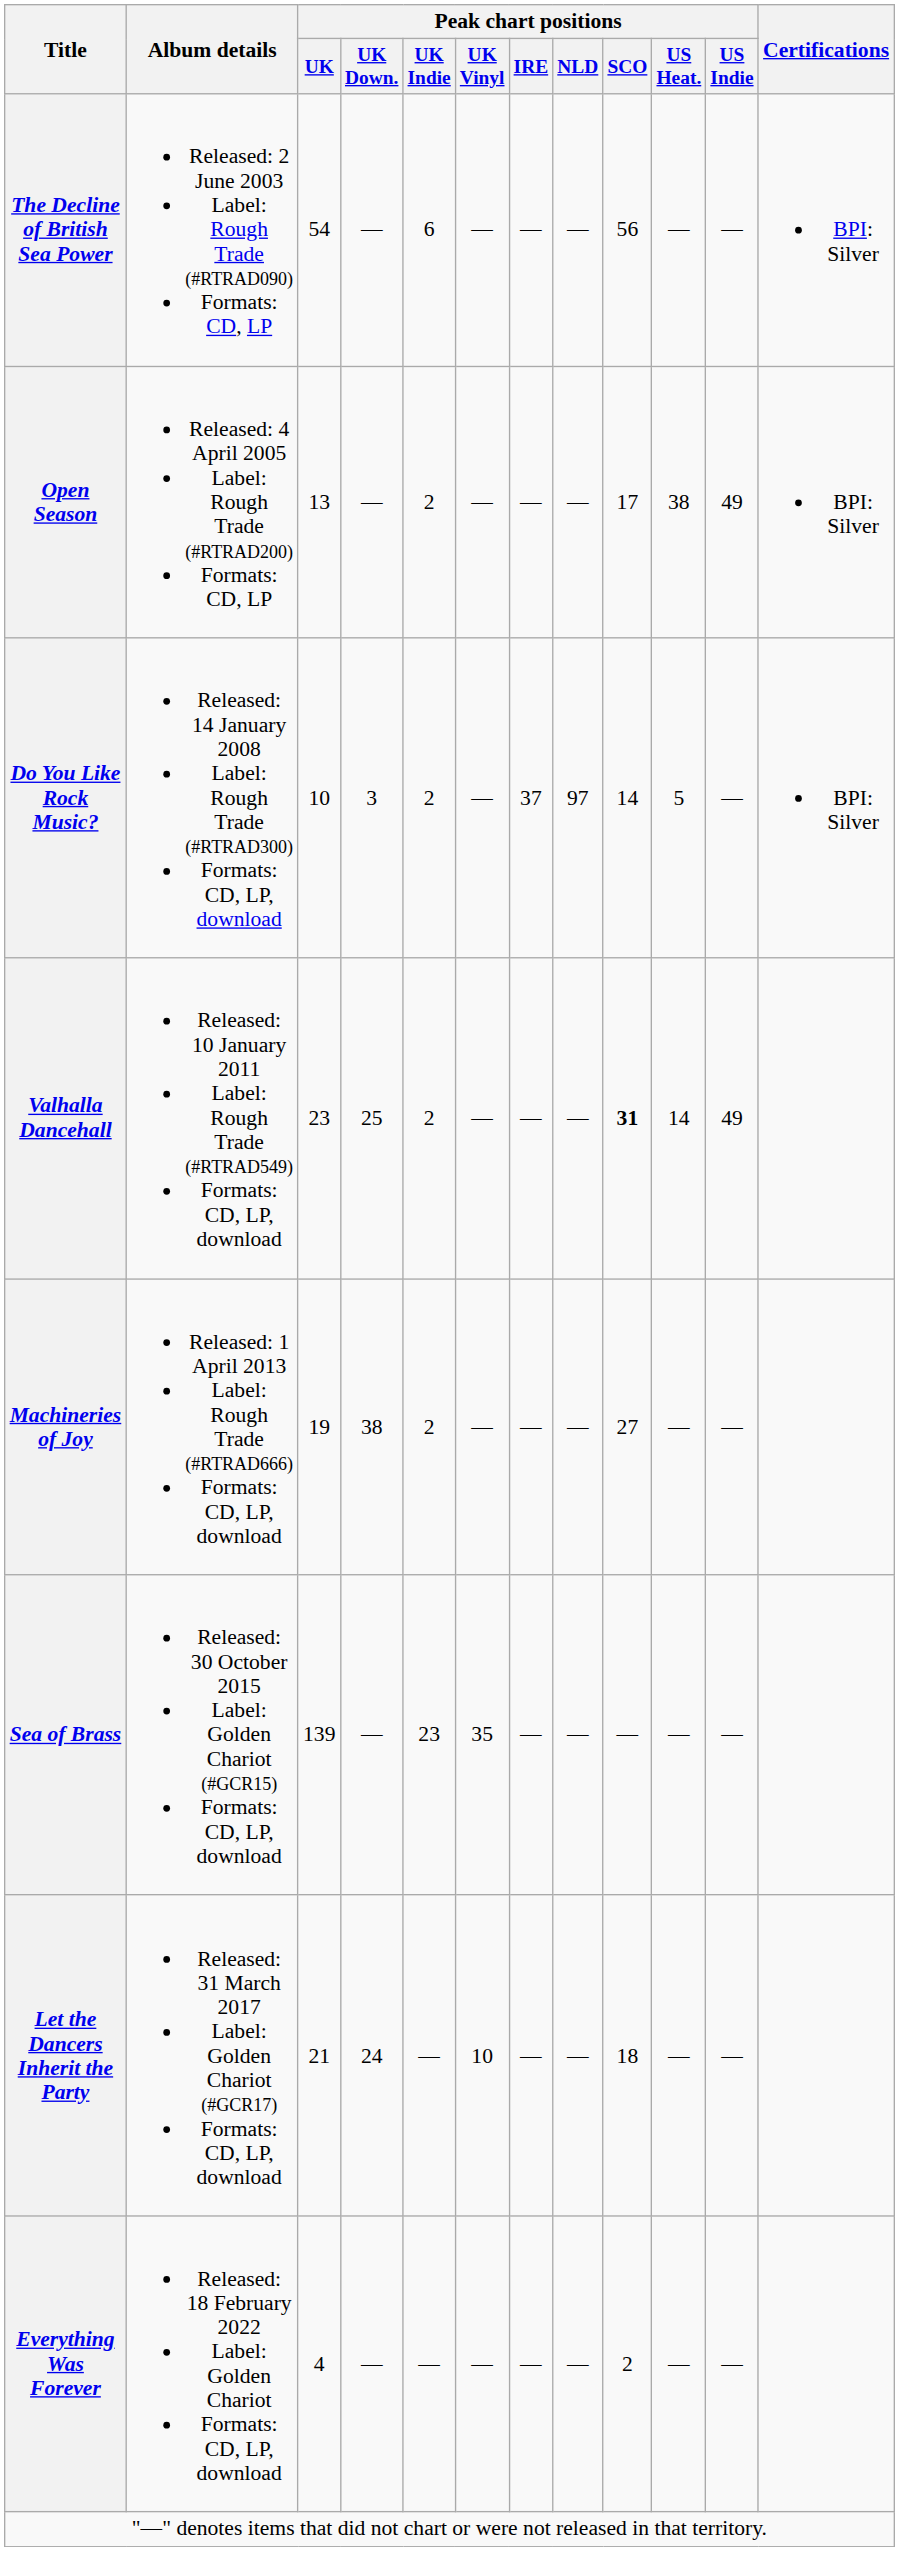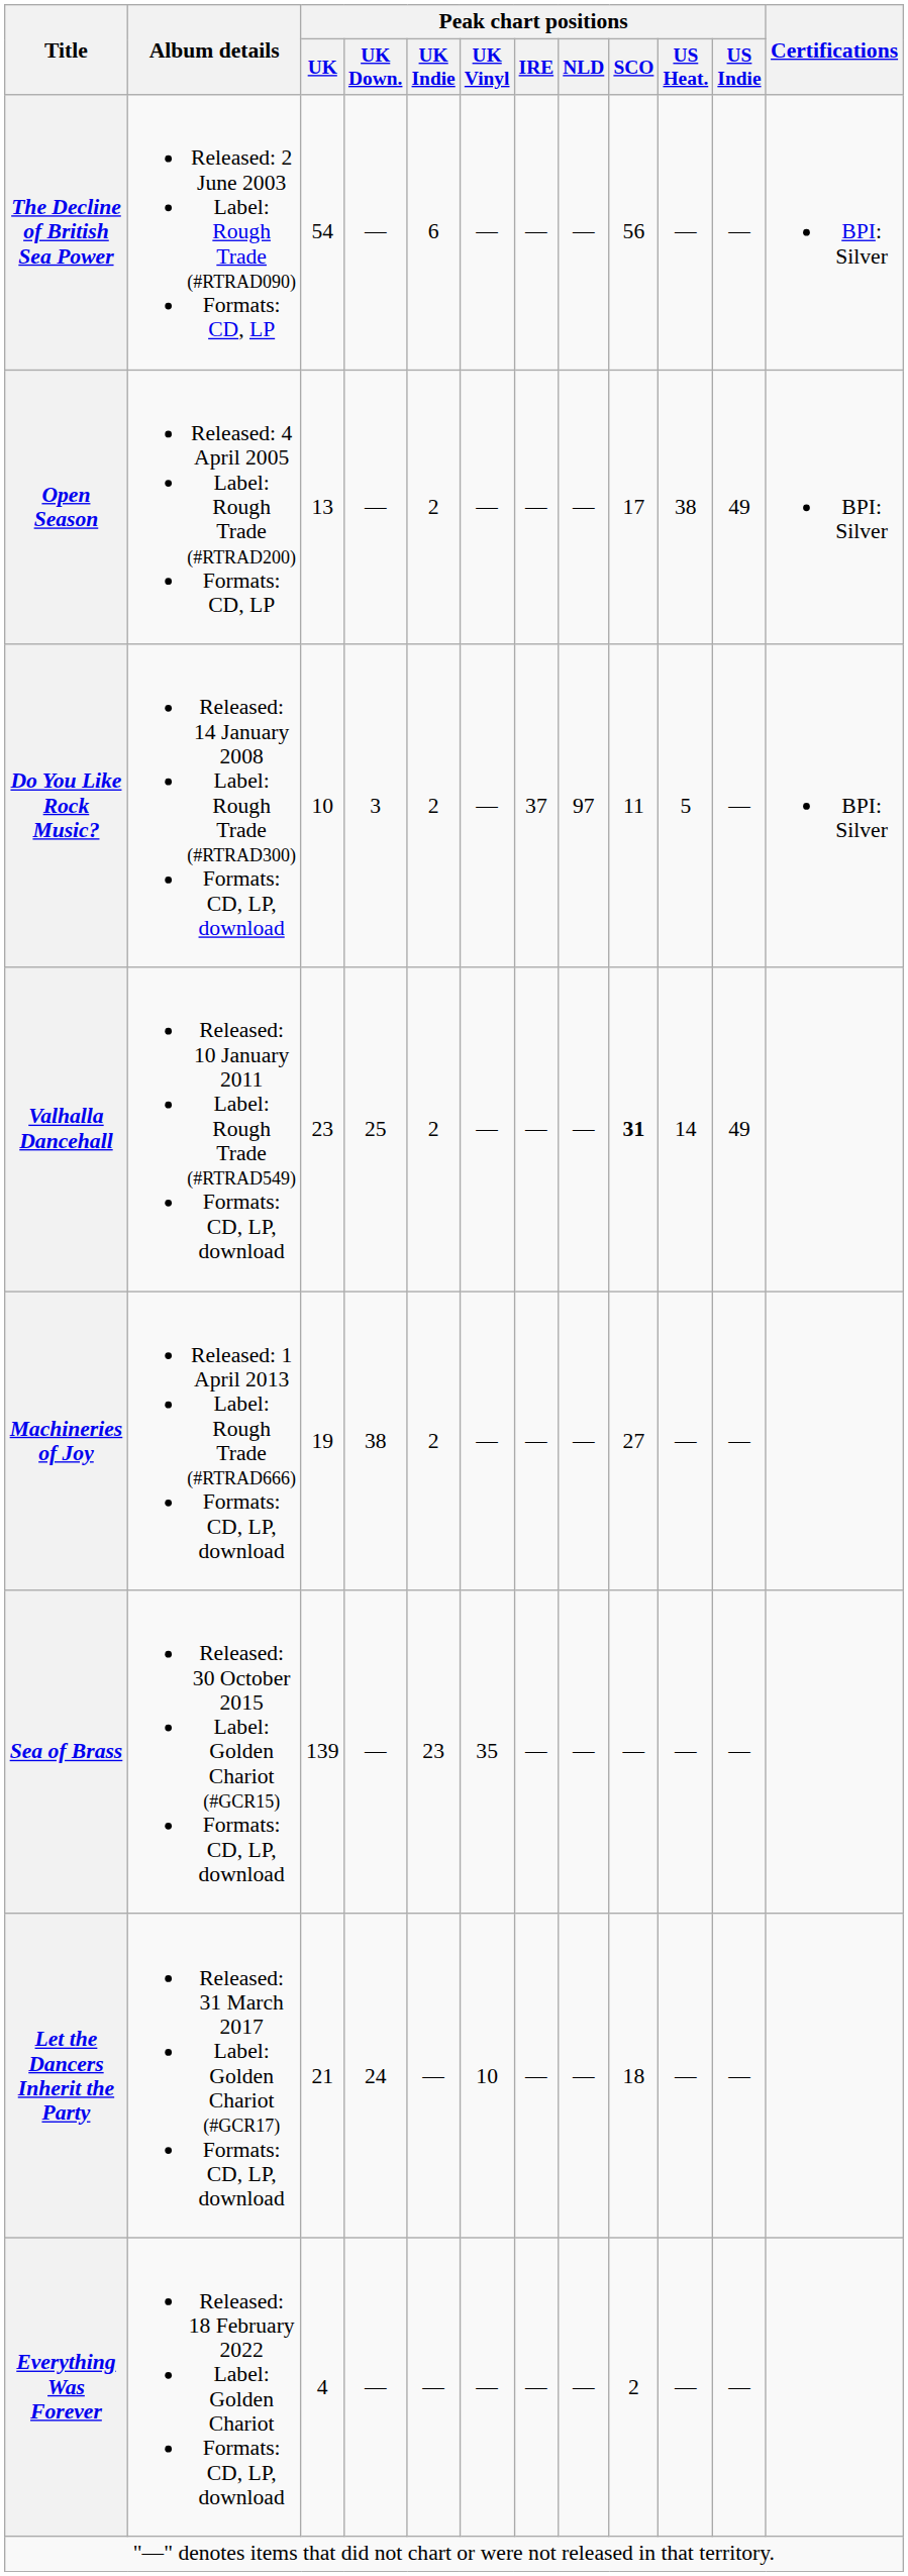Do You Like Rock Music? | Peak chart positions / SCO: 14 -> 11
